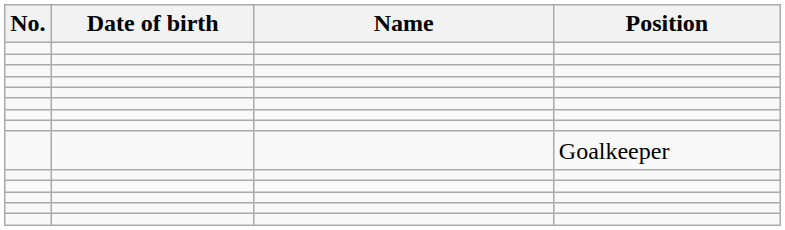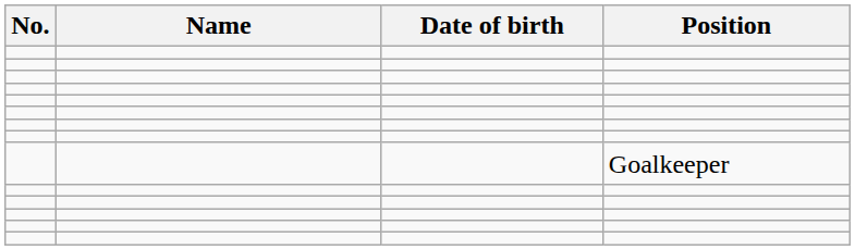columns swapped: Name <-> Date of birth
